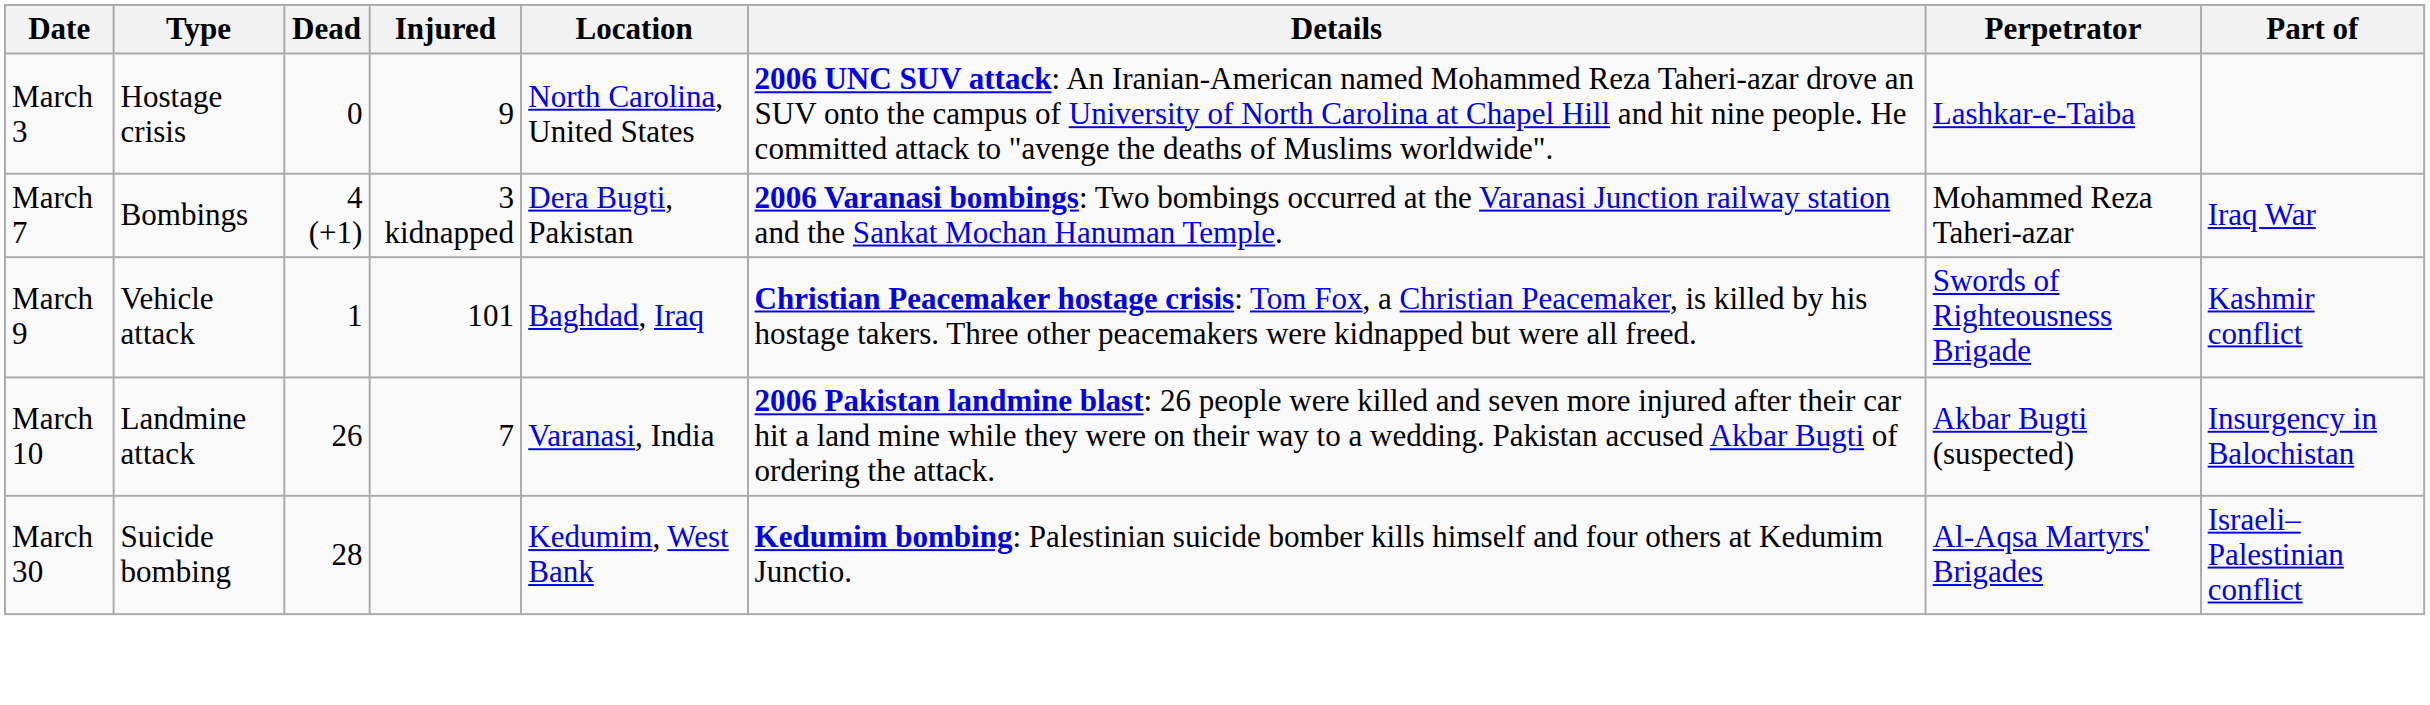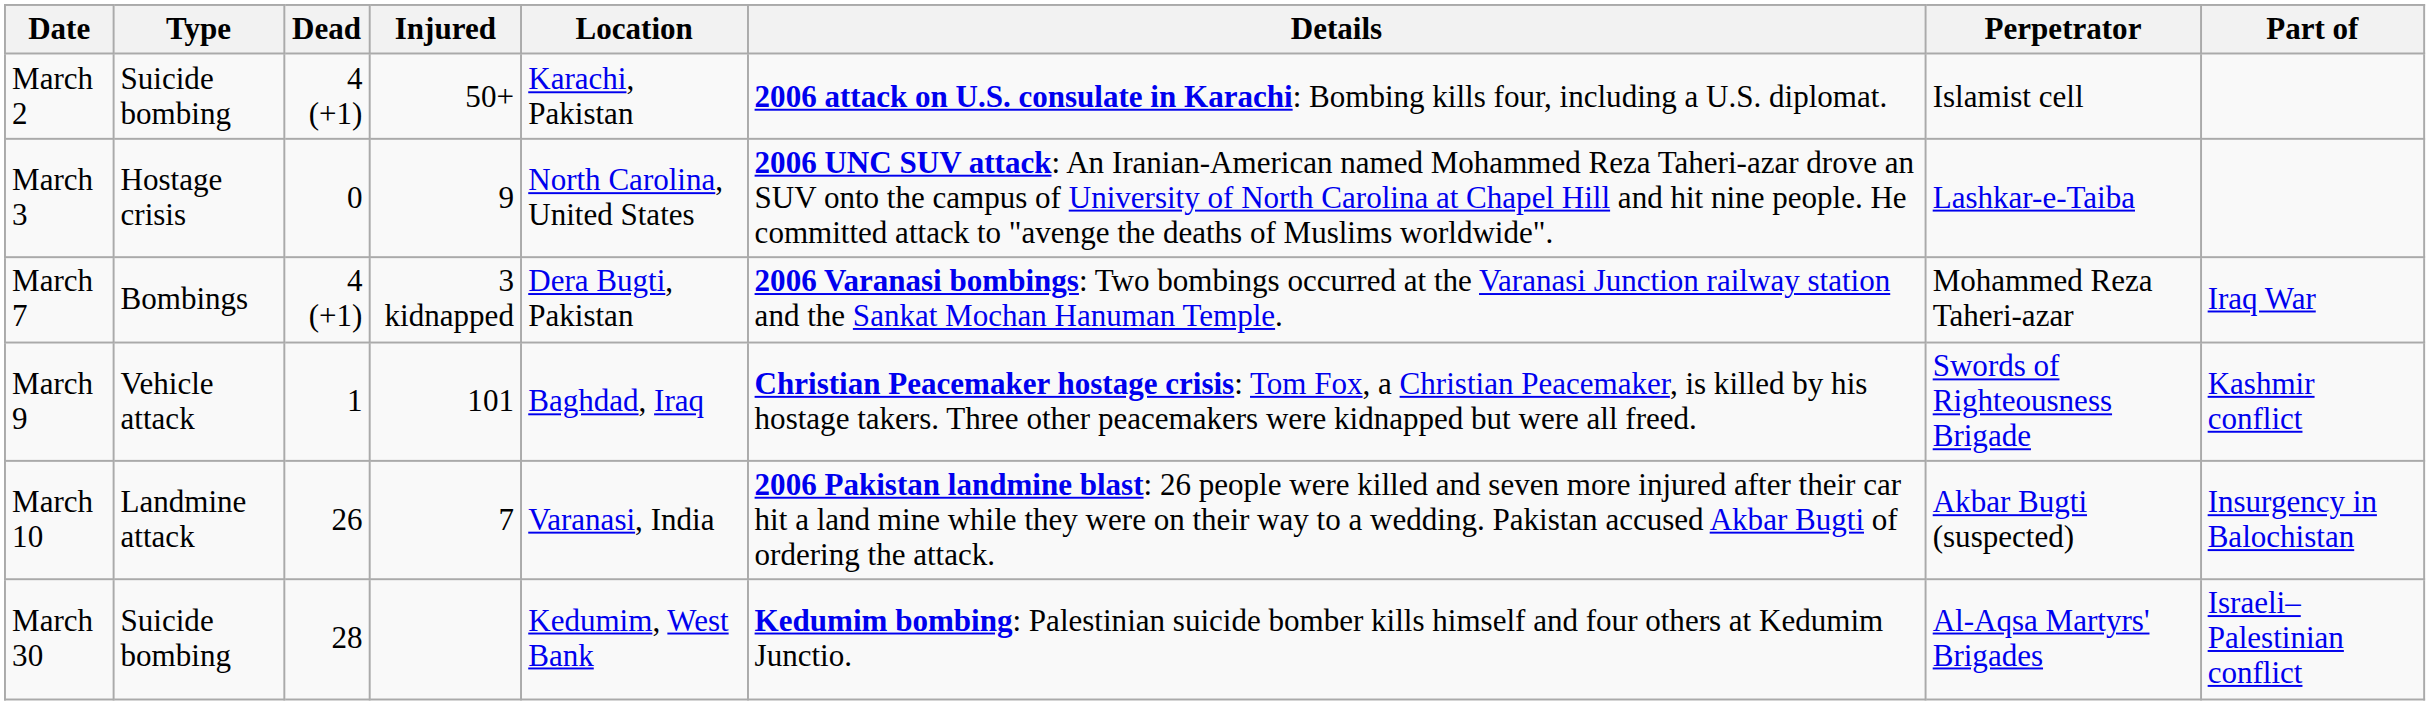+ row: March 2 | Suicide bombing | 4 (+1) | 50+ | Karachi, Pakistan | 2006 attack on U.S. consulate in Karachi: Bombing kills four, including a U.S. diplomat. | Islamist cell
